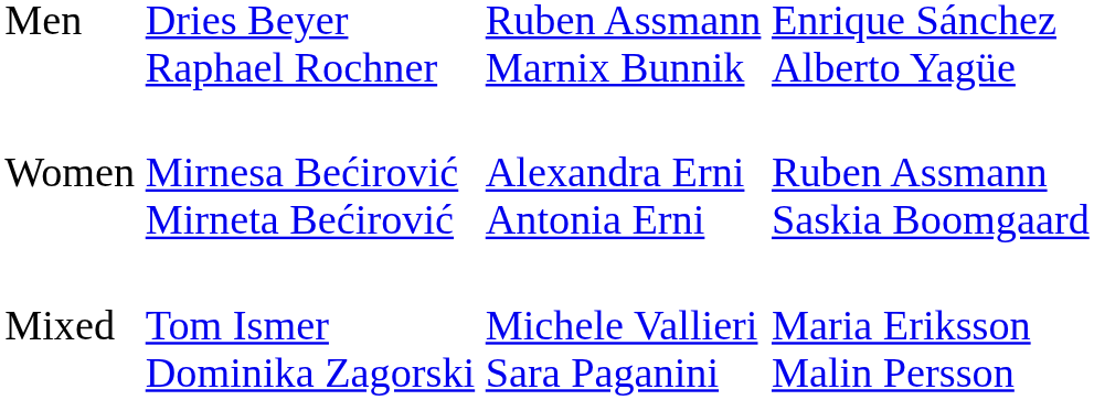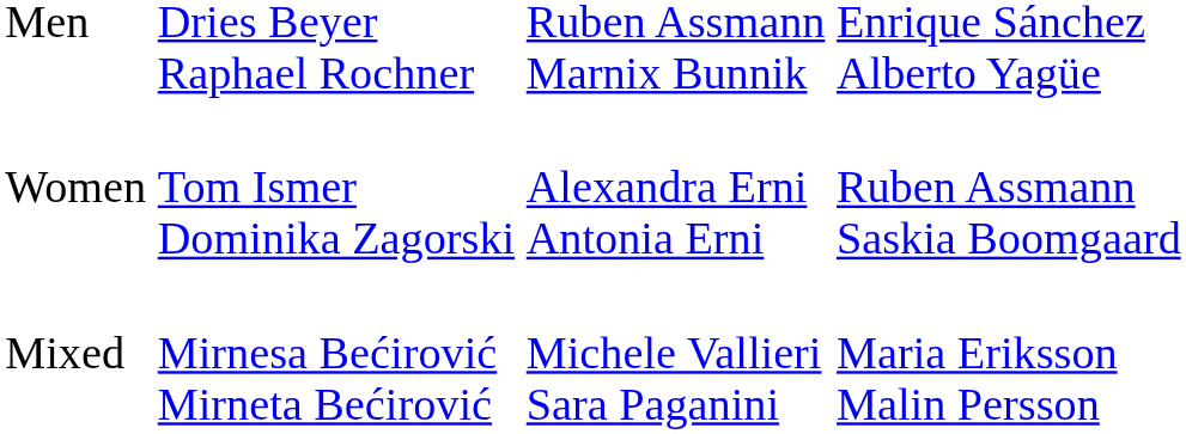Women | column 2: Mirnesa Bećirović Mirneta Bećirović -> Tom Ismer Dominika Zagorski
Mixed | column 2: Tom Ismer Dominika Zagorski -> Mirnesa Bećirović Mirneta Bećirović
